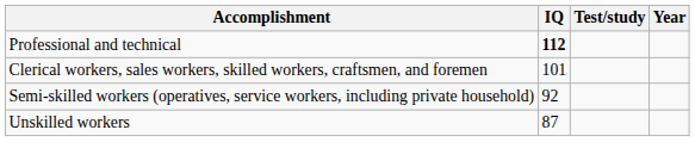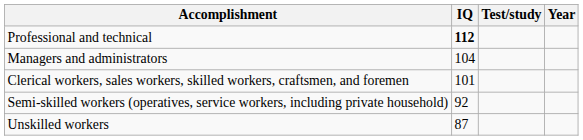+ row: Managers and administrators | 104
